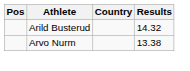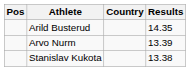Arild Busterud | Results: 14.32 -> 14.35
Arvo Nurm | Results: 13.38 -> 13.39
+ row: Stanislav Kukota | 13.38
